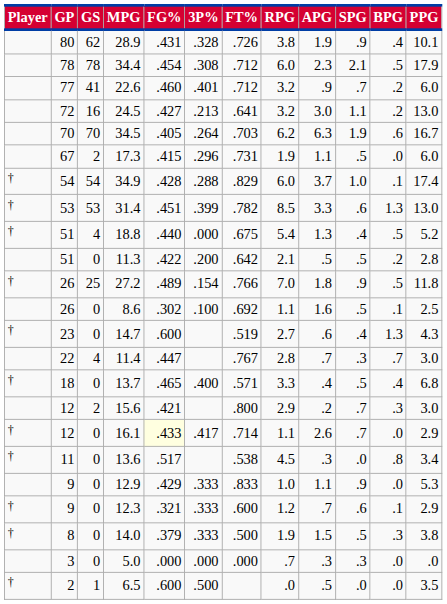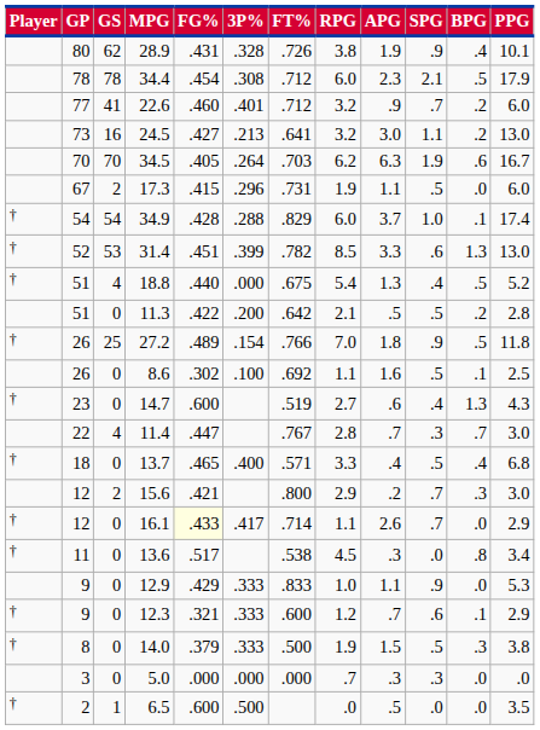24.5 | GP: 72 -> 73
31.4 | GP: 53 -> 52
